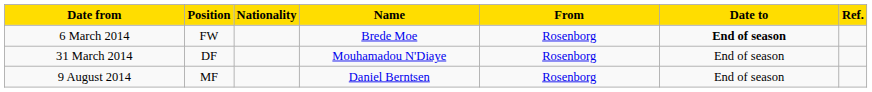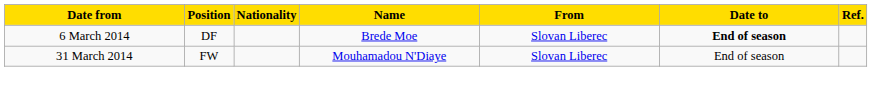6 March 2014 | Position: FW -> DF
6 March 2014 | From: Rosenborg -> Slovan Liberec
31 March 2014 | Position: DF -> FW
31 March 2014 | From: Rosenborg -> Slovan Liberec
- row: 9 August 2014 | MF | Daniel Berntsen | Rosenborg | End of season
